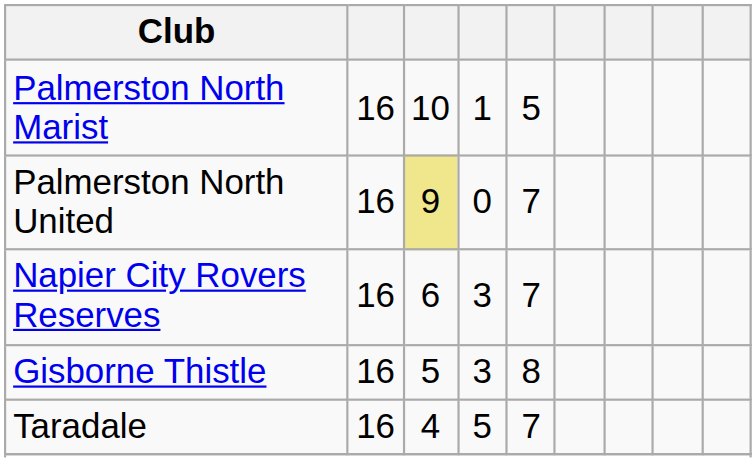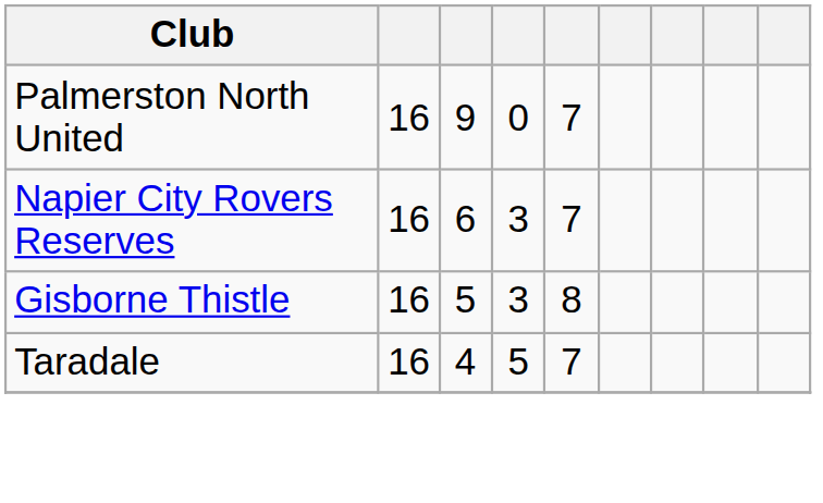- row: Palmerston North Marist | 16 | 10 | 1 | 5
Palmerston North United | column 3: khaki background -> no background
